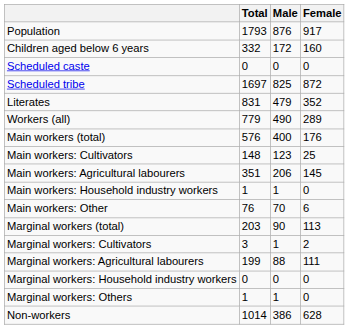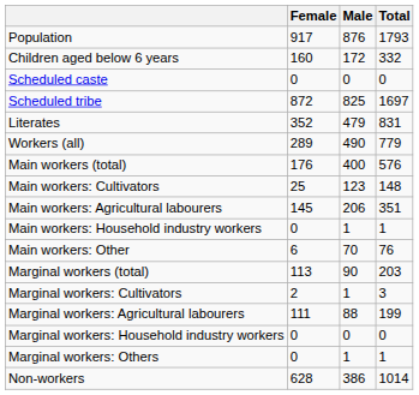columns swapped: Total <-> Female
